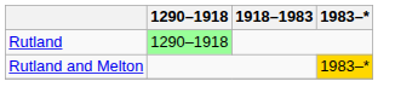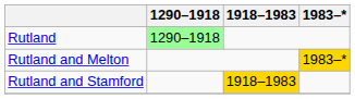+ row: Rutland and Stamford | 1918–1983
